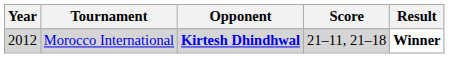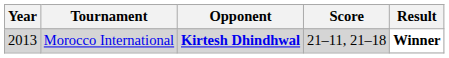Morocco International | Year: 2012 -> 2013
